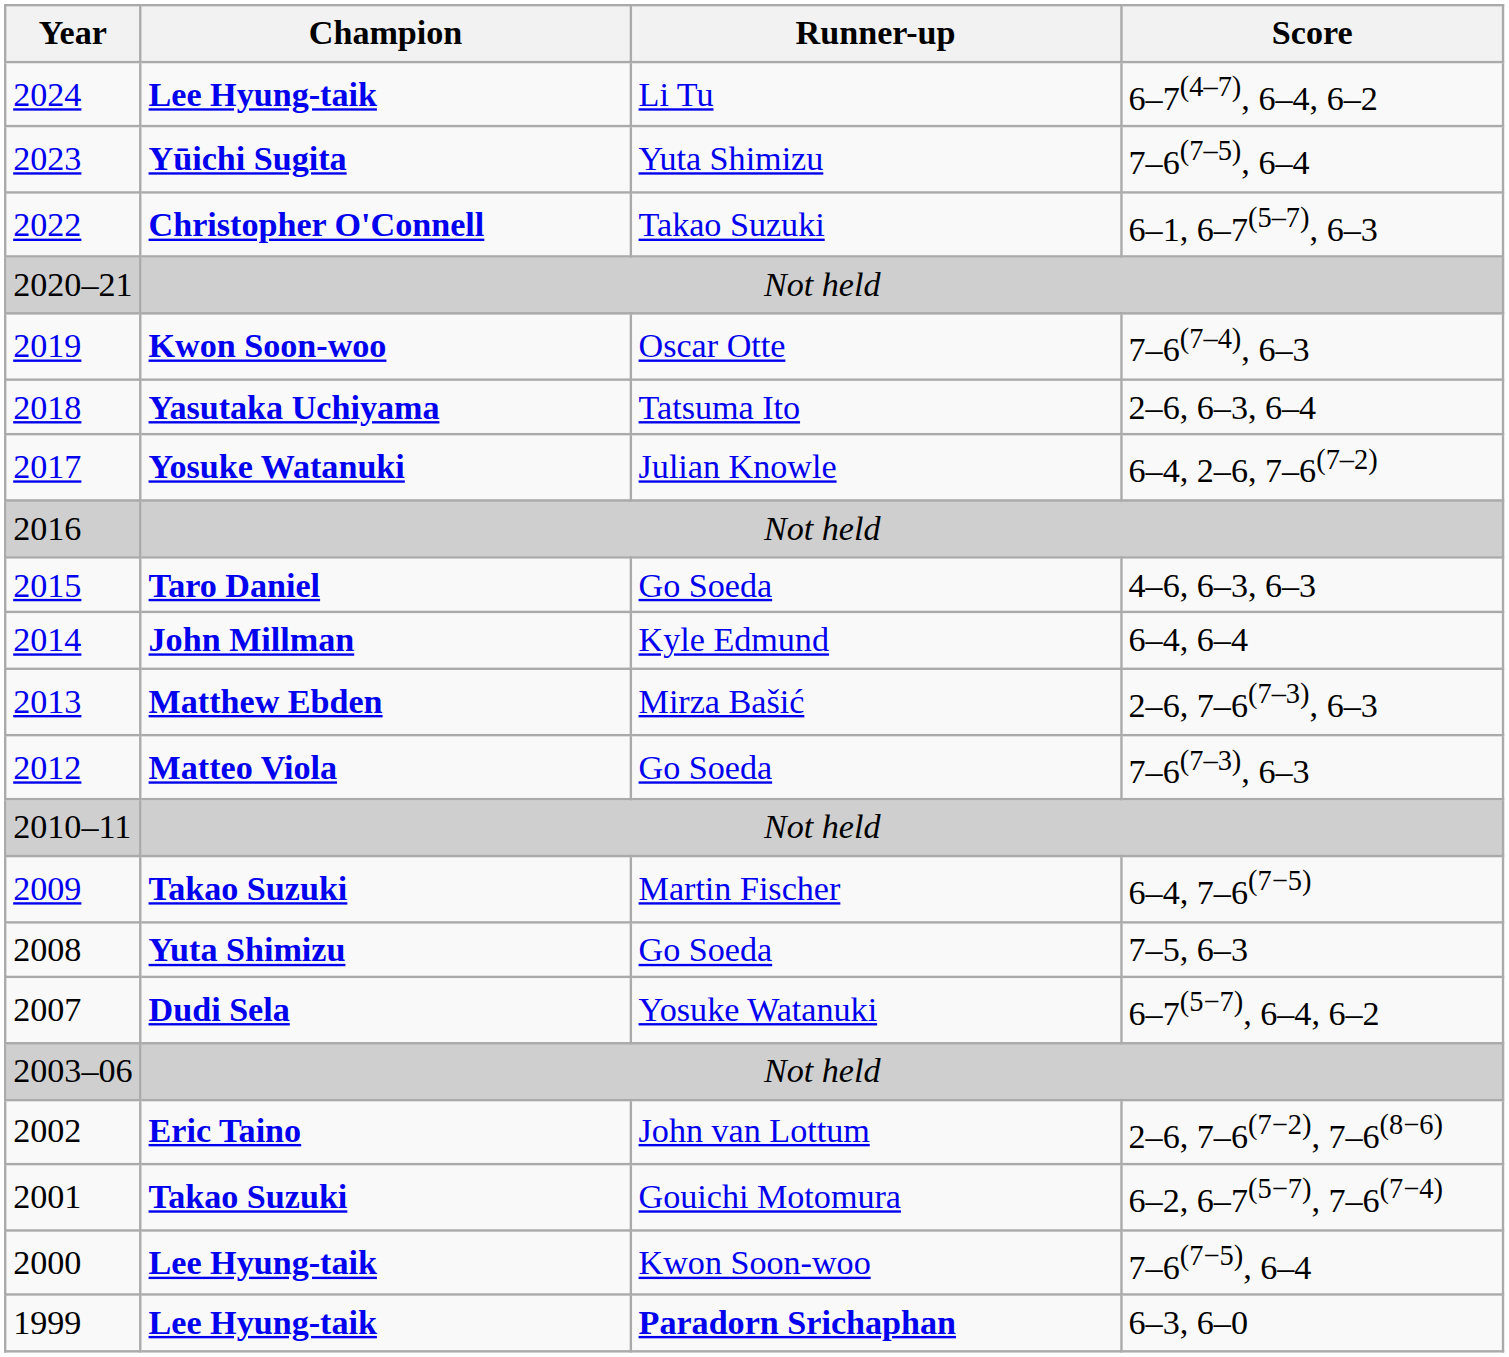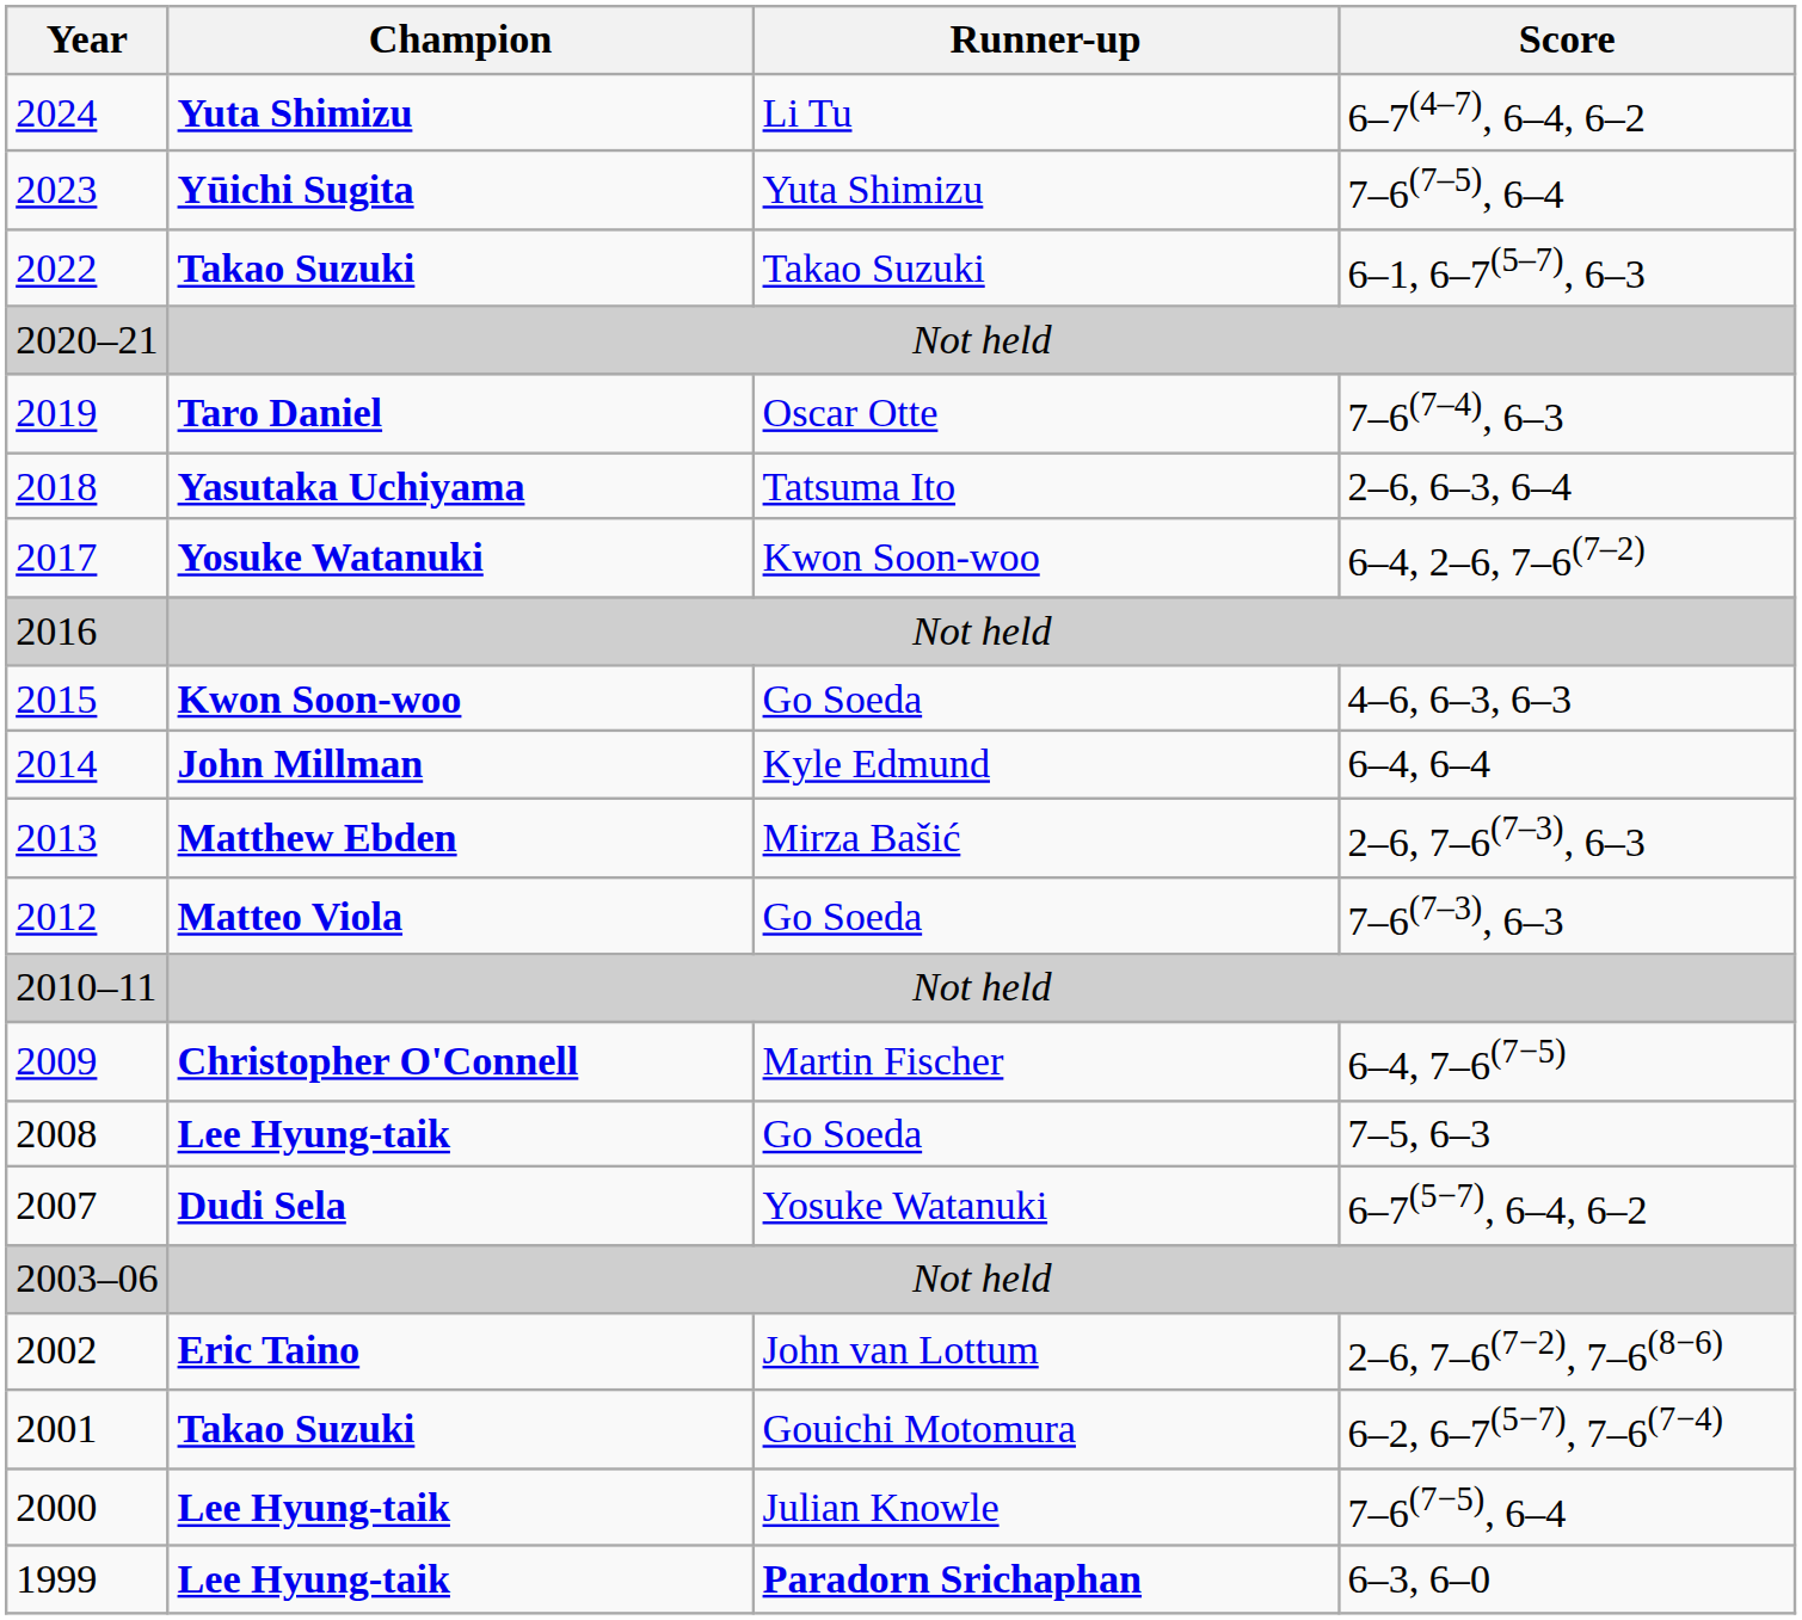2024 | Champion: Lee Hyung-taik -> Yuta Shimizu
2022 | Champion: Christopher O'Connell -> Takao Suzuki
2019 | Champion: Kwon Soon-woo -> Taro Daniel
2017 | Runner-up: Julian Knowle -> Kwon Soon-woo
2015 | Champion: Taro Daniel -> Kwon Soon-woo
2009 | Champion: Takao Suzuki -> Christopher O'Connell
2008 | Champion: Yuta Shimizu -> Lee Hyung-taik
2000 | Runner-up: Kwon Soon-woo -> Julian Knowle
